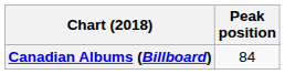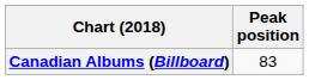Canadian Albums (Billboard) | Peak position: 84 -> 83
